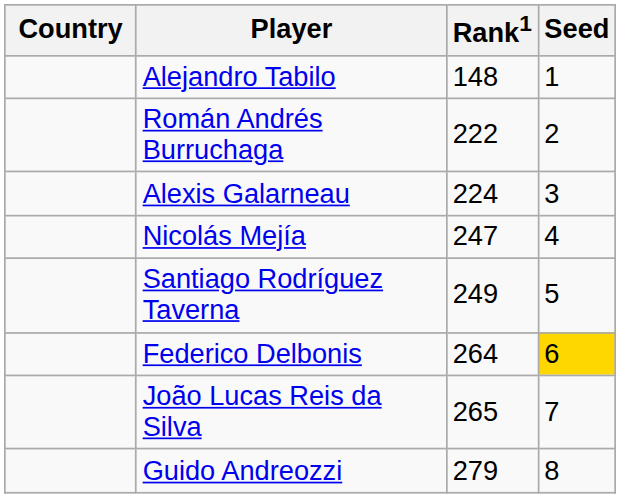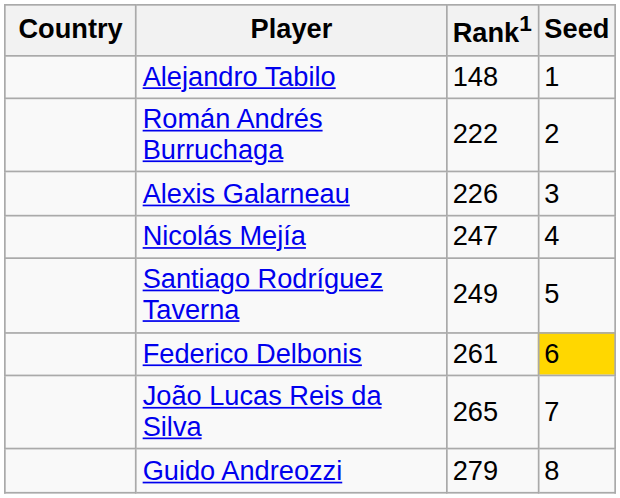Alexis Galarneau | Rank1: 224 -> 226
Federico Delbonis | Rank1: 264 -> 261
